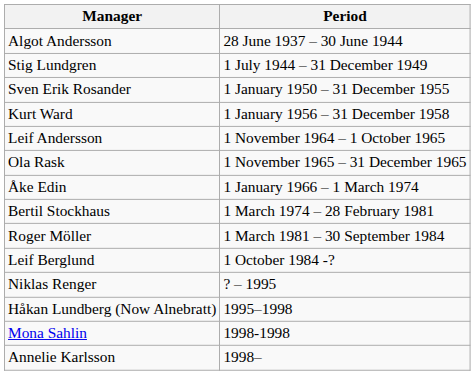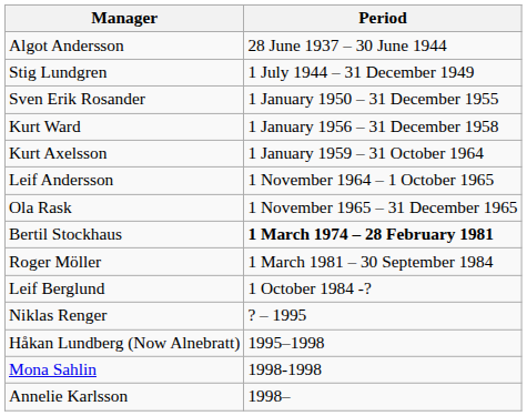+ row: Kurt Axelsson | 1 January 1959 – 31 October 1964
- row: Åke Edin | 1 January 1966 – 1 March 1974
Bertil Stockhaus | Period: normal -> bold
